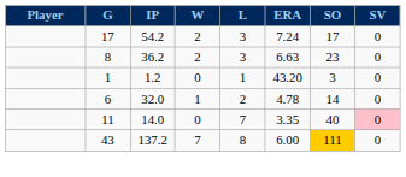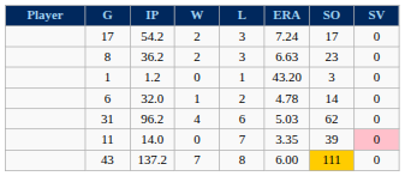+ row: 31 | 96.2 | 4 | 6 | 5.03 | 62 | 0
11 | SO: 40 -> 39
